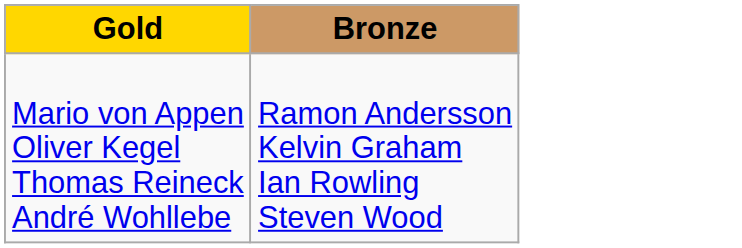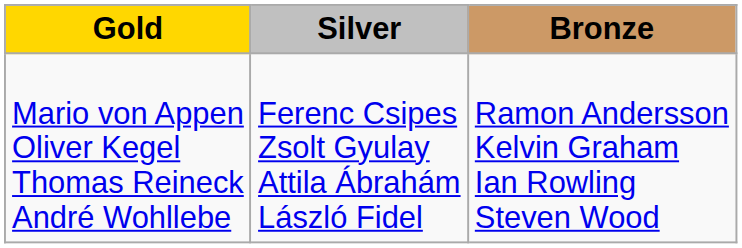+ column: Silver | Ferenc Csipes Zsolt Gyulay Attila Ábrahám László Fidel
